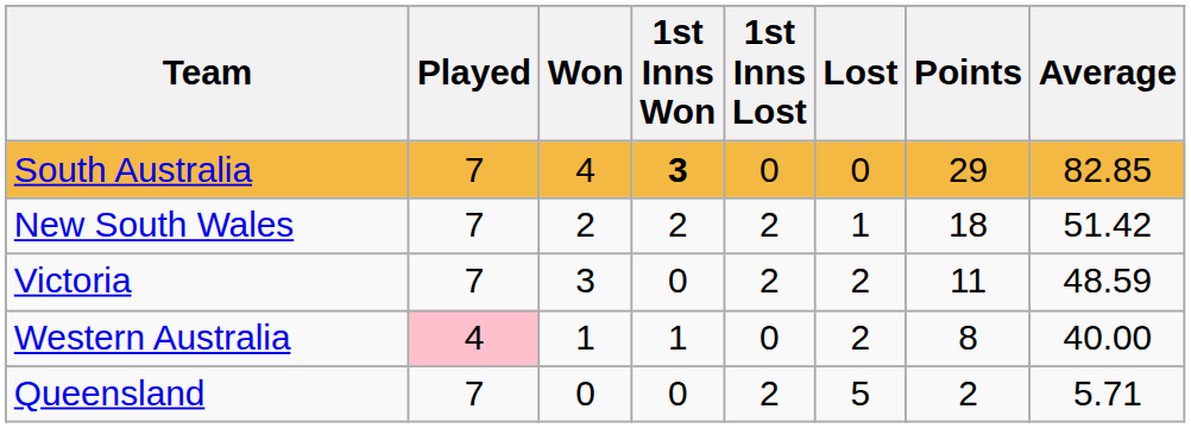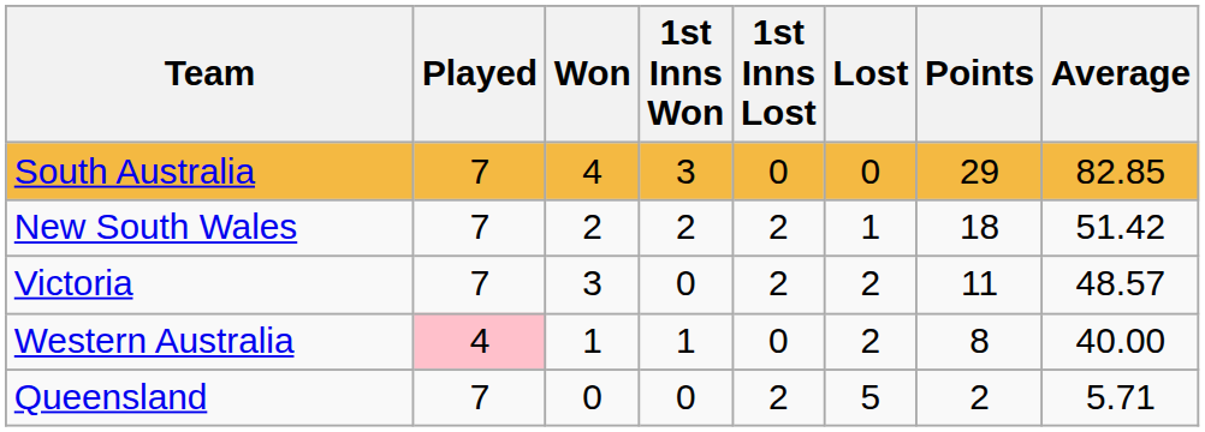South Australia | 1st Inns Won: bold -> normal
Victoria | Average: 48.59 -> 48.57
